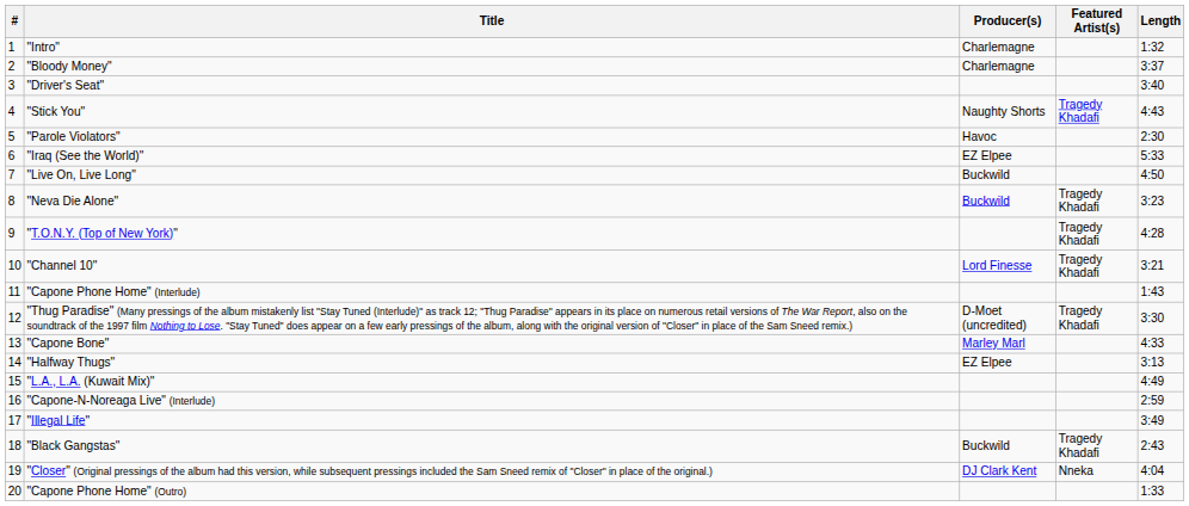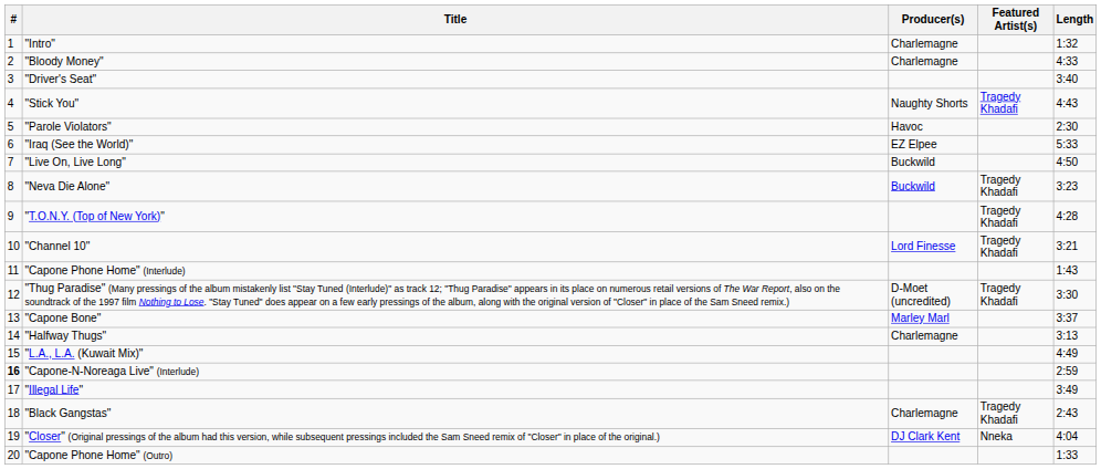"Bloody Money" | Length: 3:37 -> 4:33
"Capone Bone" | Length: 4:33 -> 3:37
"Halfway Thugs" | Producer(s): EZ Elpee -> Charlemagne
"Capone-N-Noreaga Live" (Interlude) | #: normal -> bold
"Black Gangstas" | Producer(s): Buckwild -> Charlemagne
